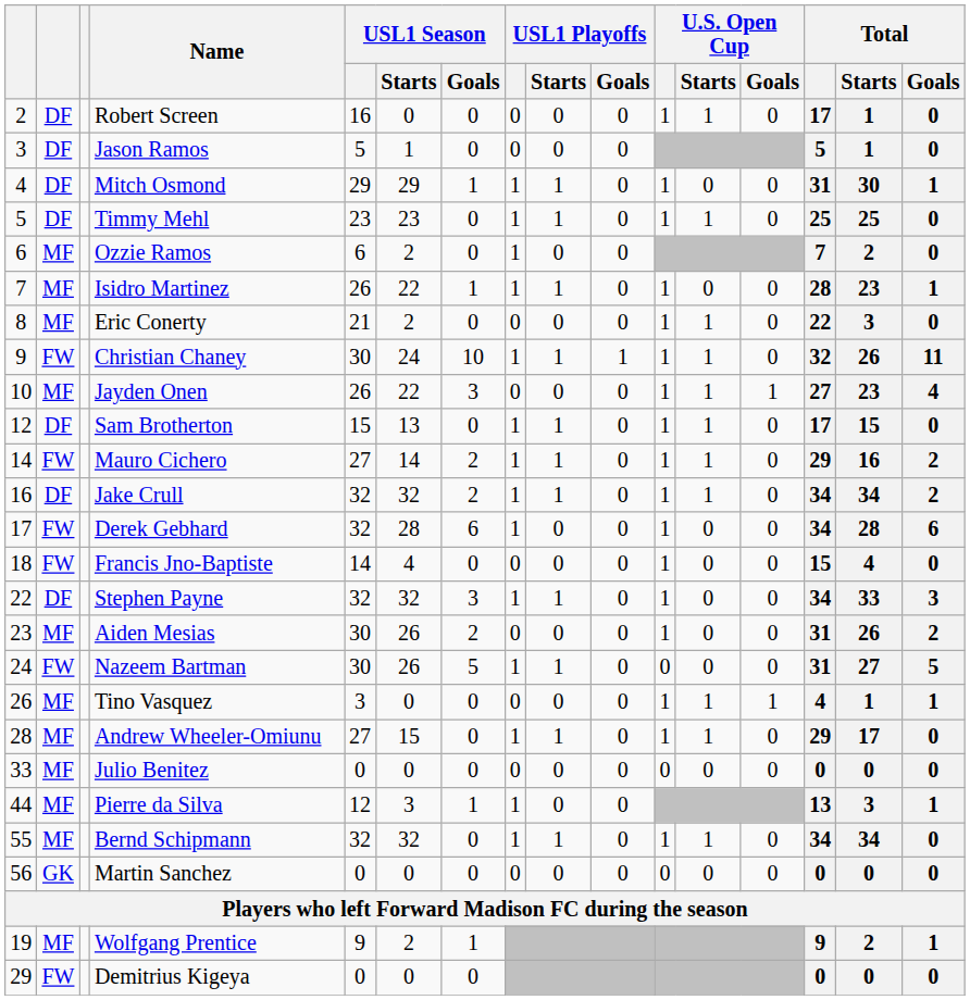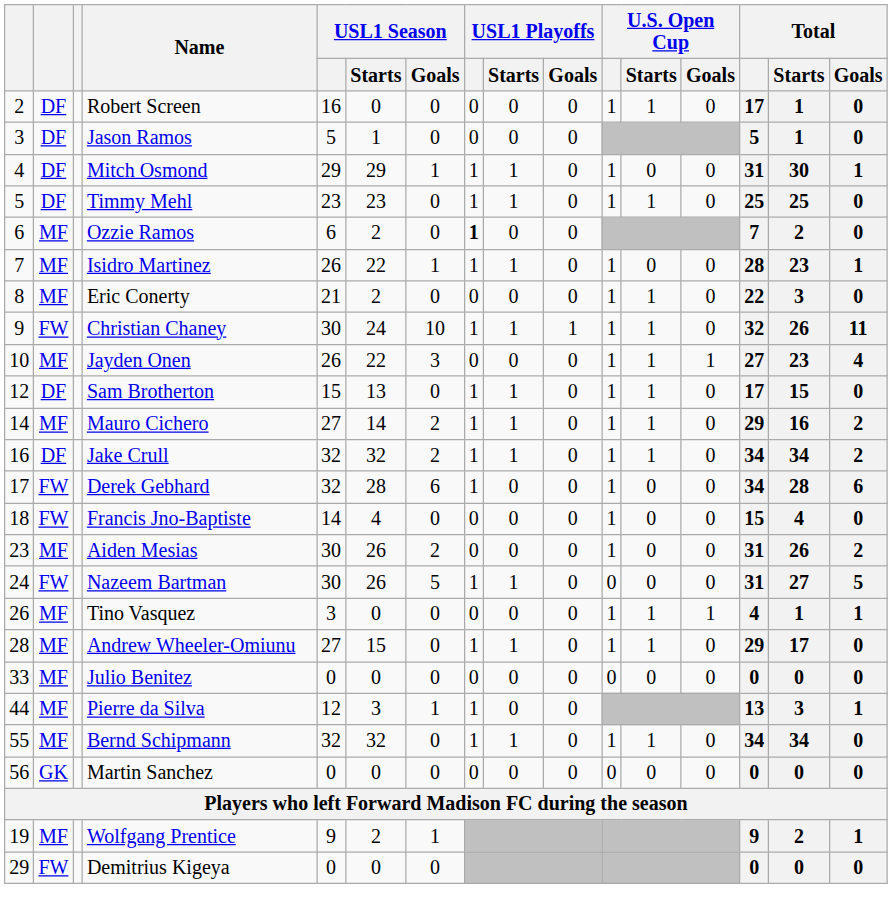Ozzie Ramos | USL1 Playoffs: normal -> bold
Mauro Cichero | column 2: FW -> MF
- row: 22 | DF | Stephen Payne | 32 | 32 | 3 | 1 | 1 | 0 | 1 | 0 | 0 | 34 | 33 | 3
